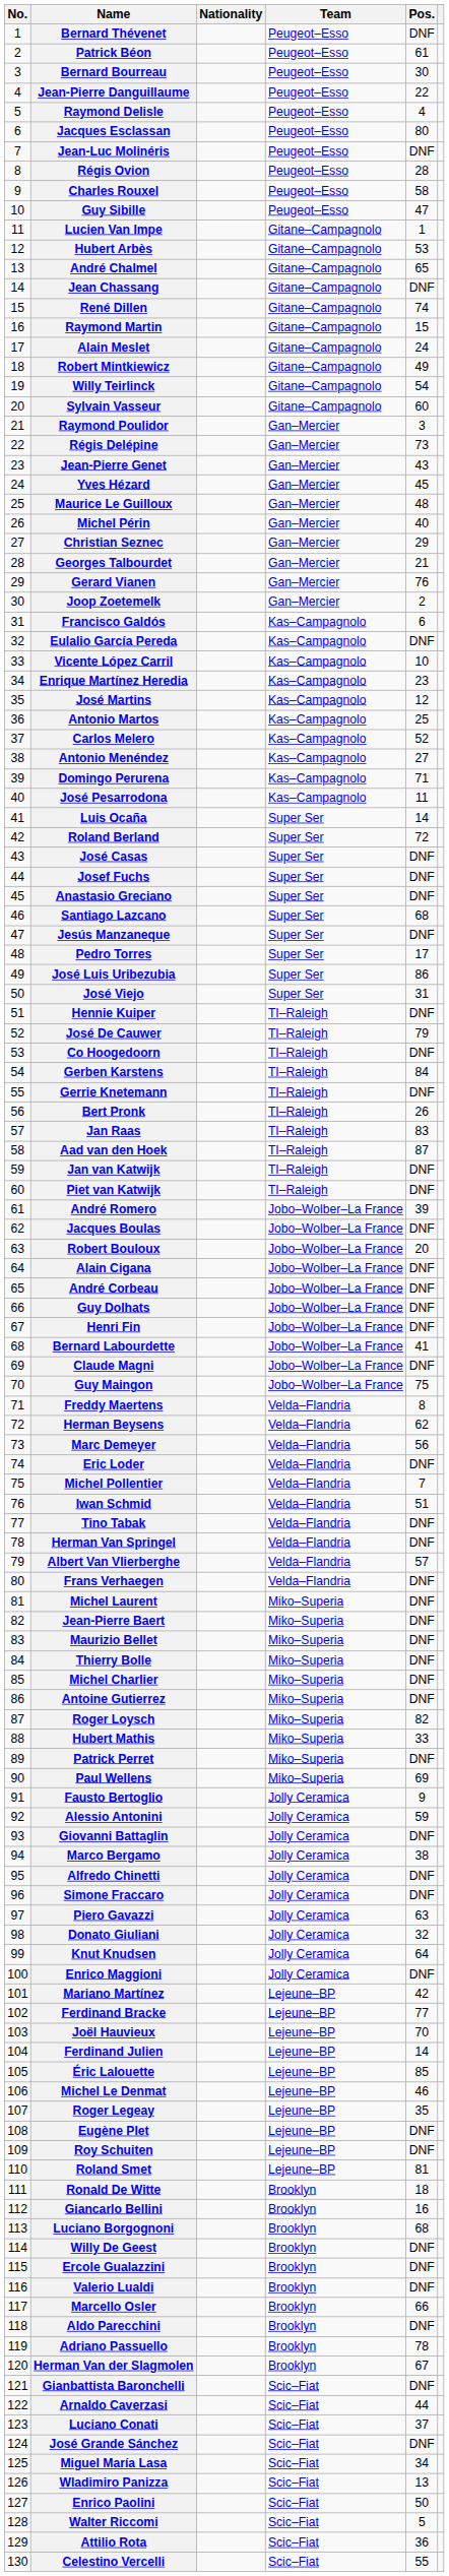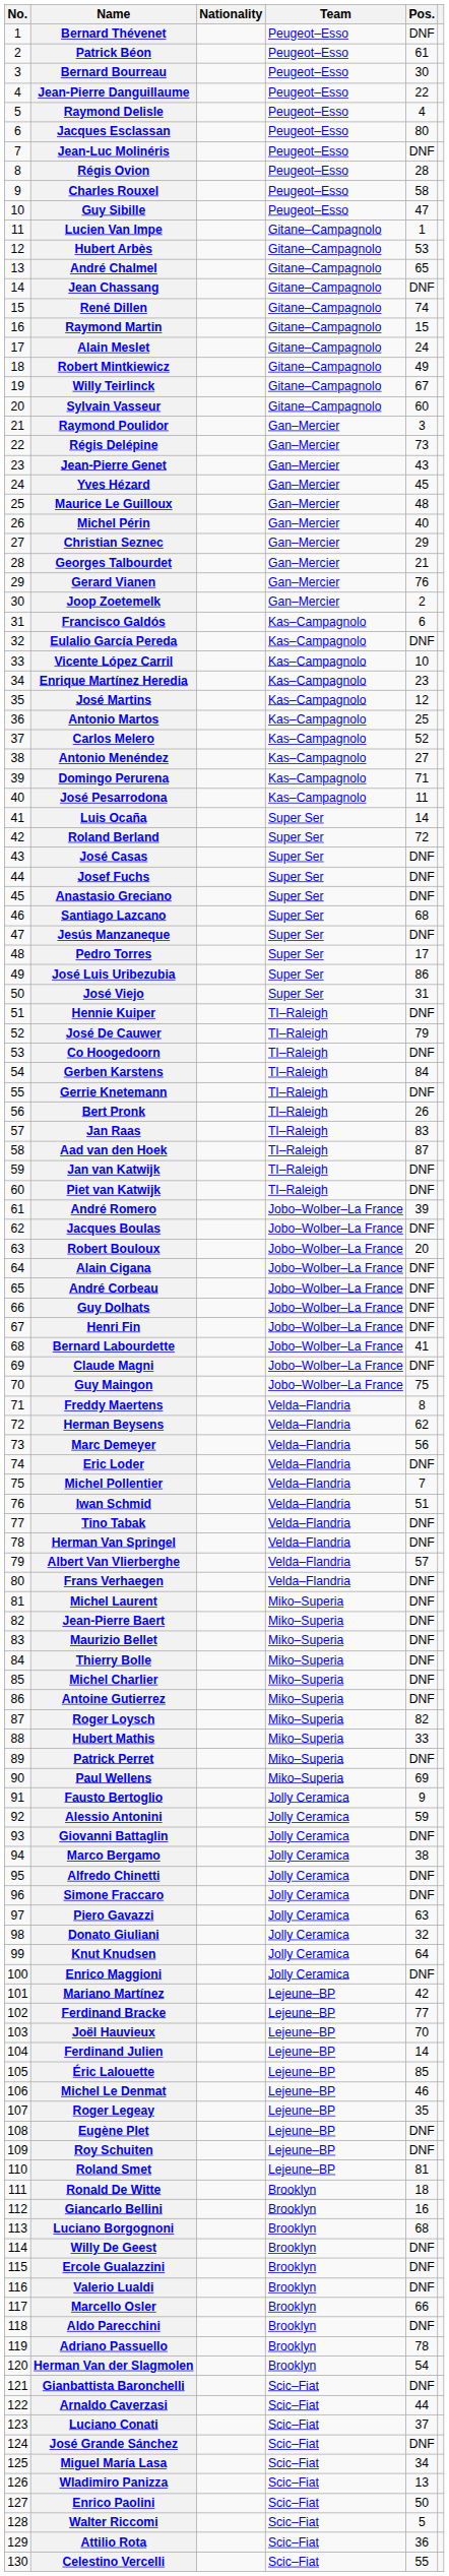Willy Teirlinck | Pos.: 54 -> 67
Herman Van der Slagmolen | Pos.: 67 -> 54
